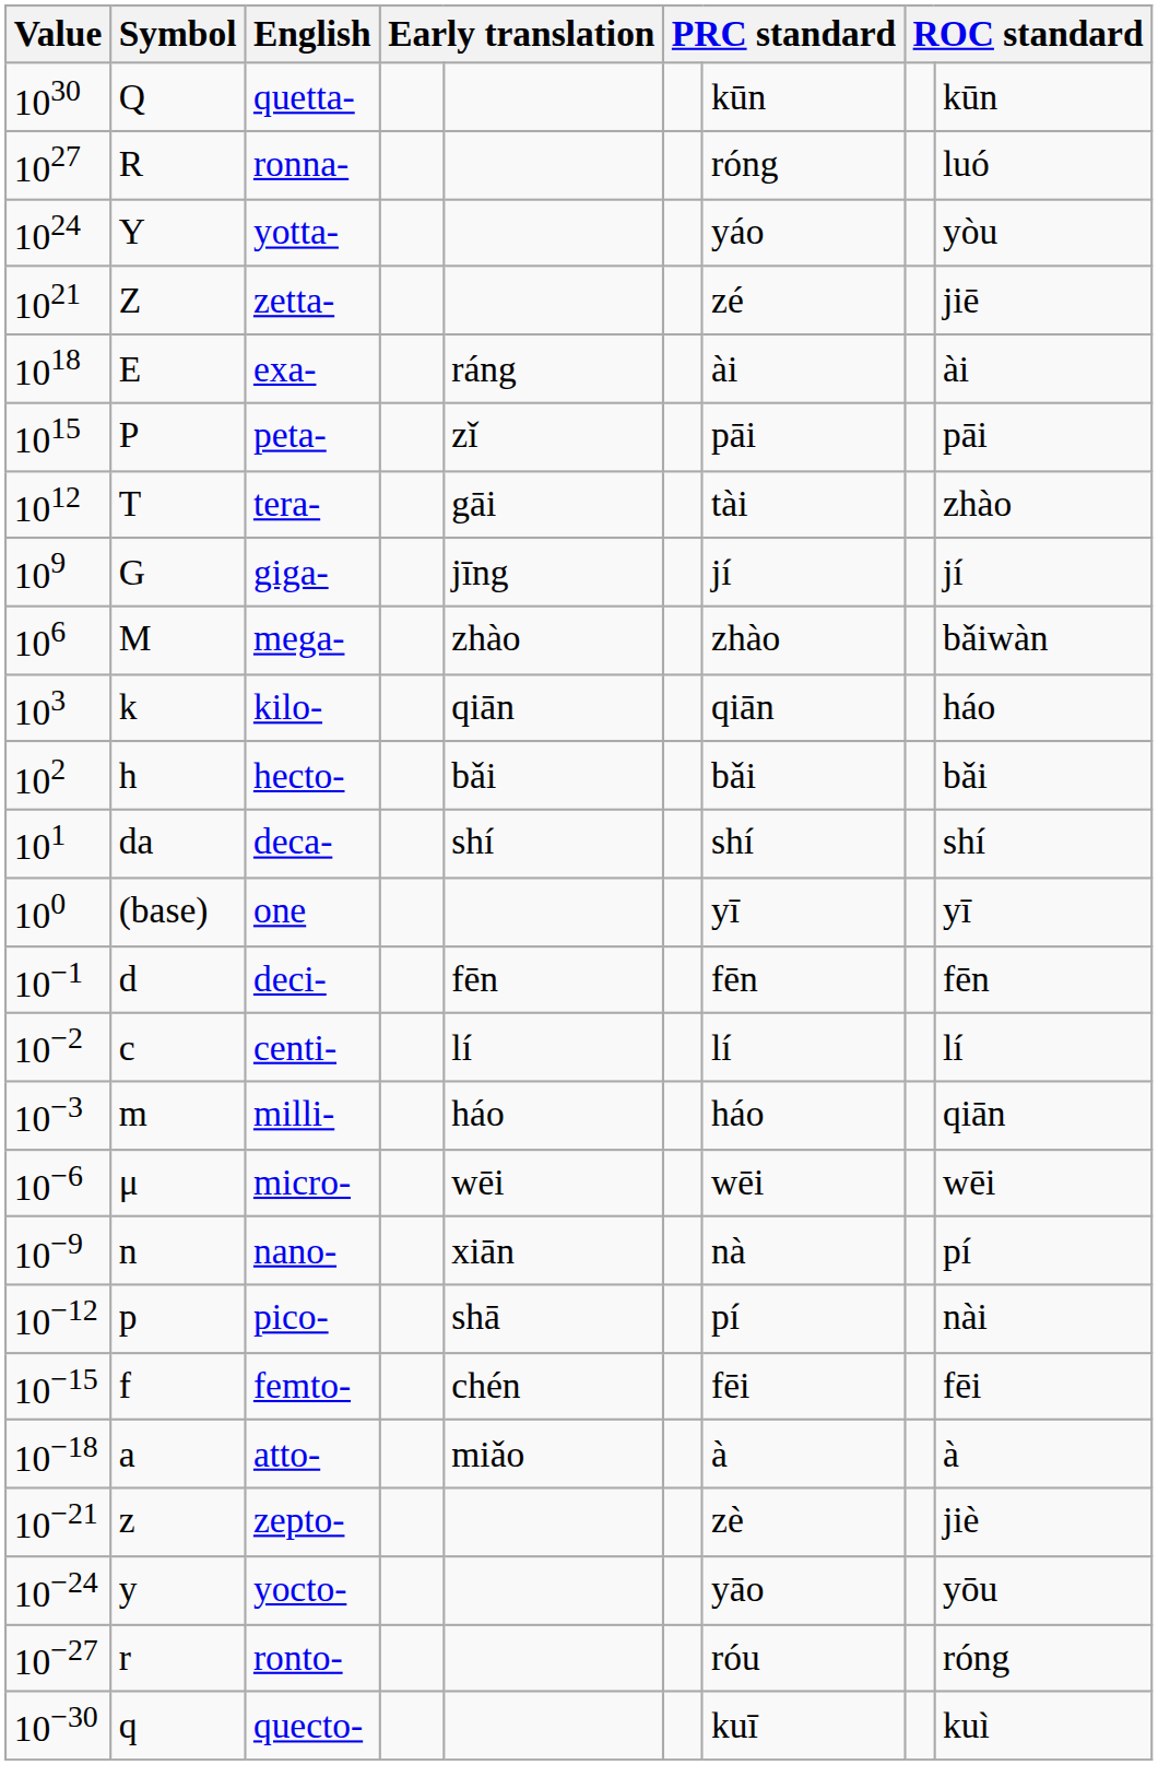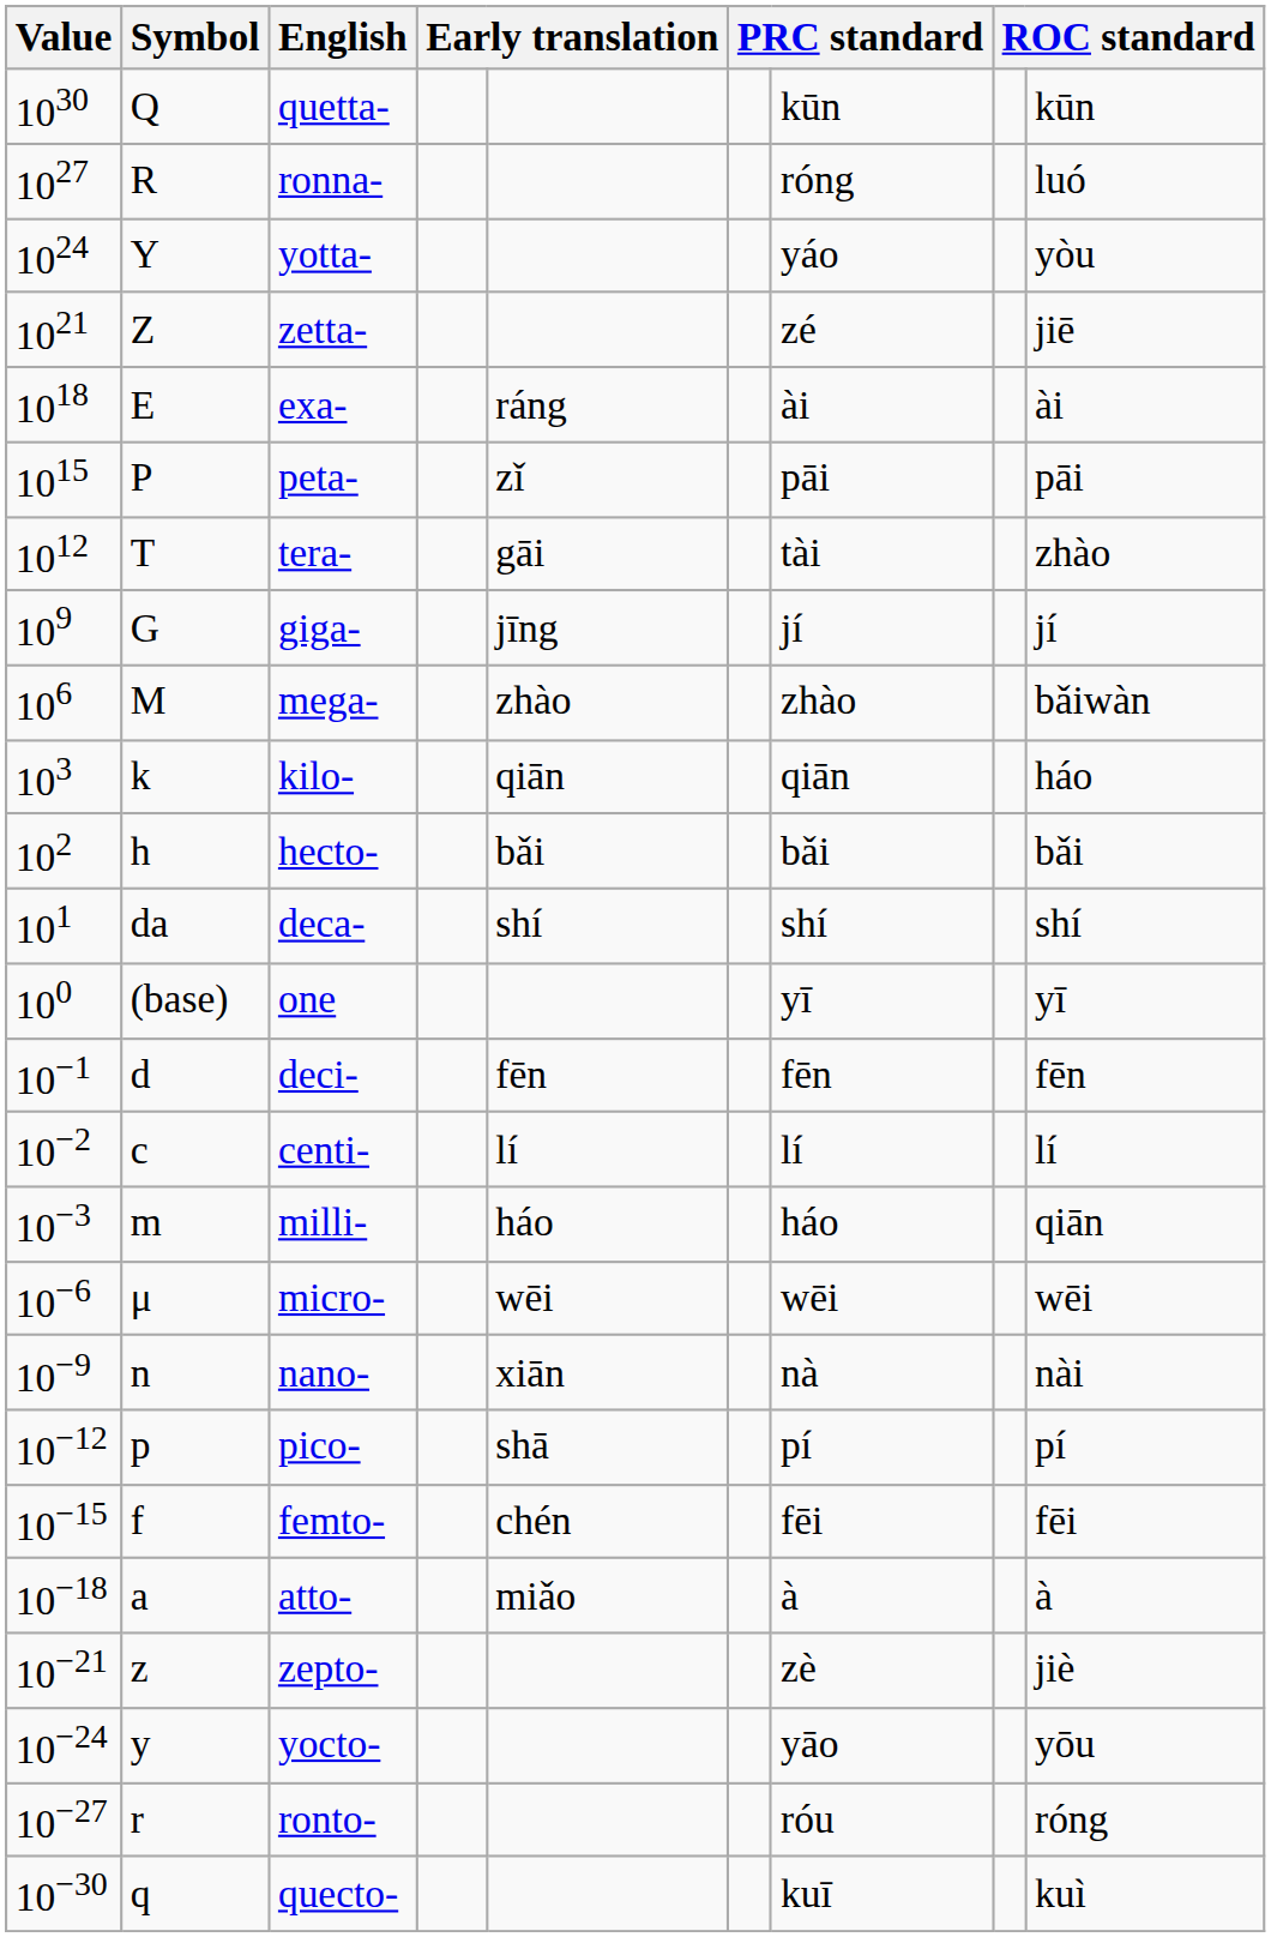nano- | column 9: pí -> nài
pico- | column 9: nài -> pí
